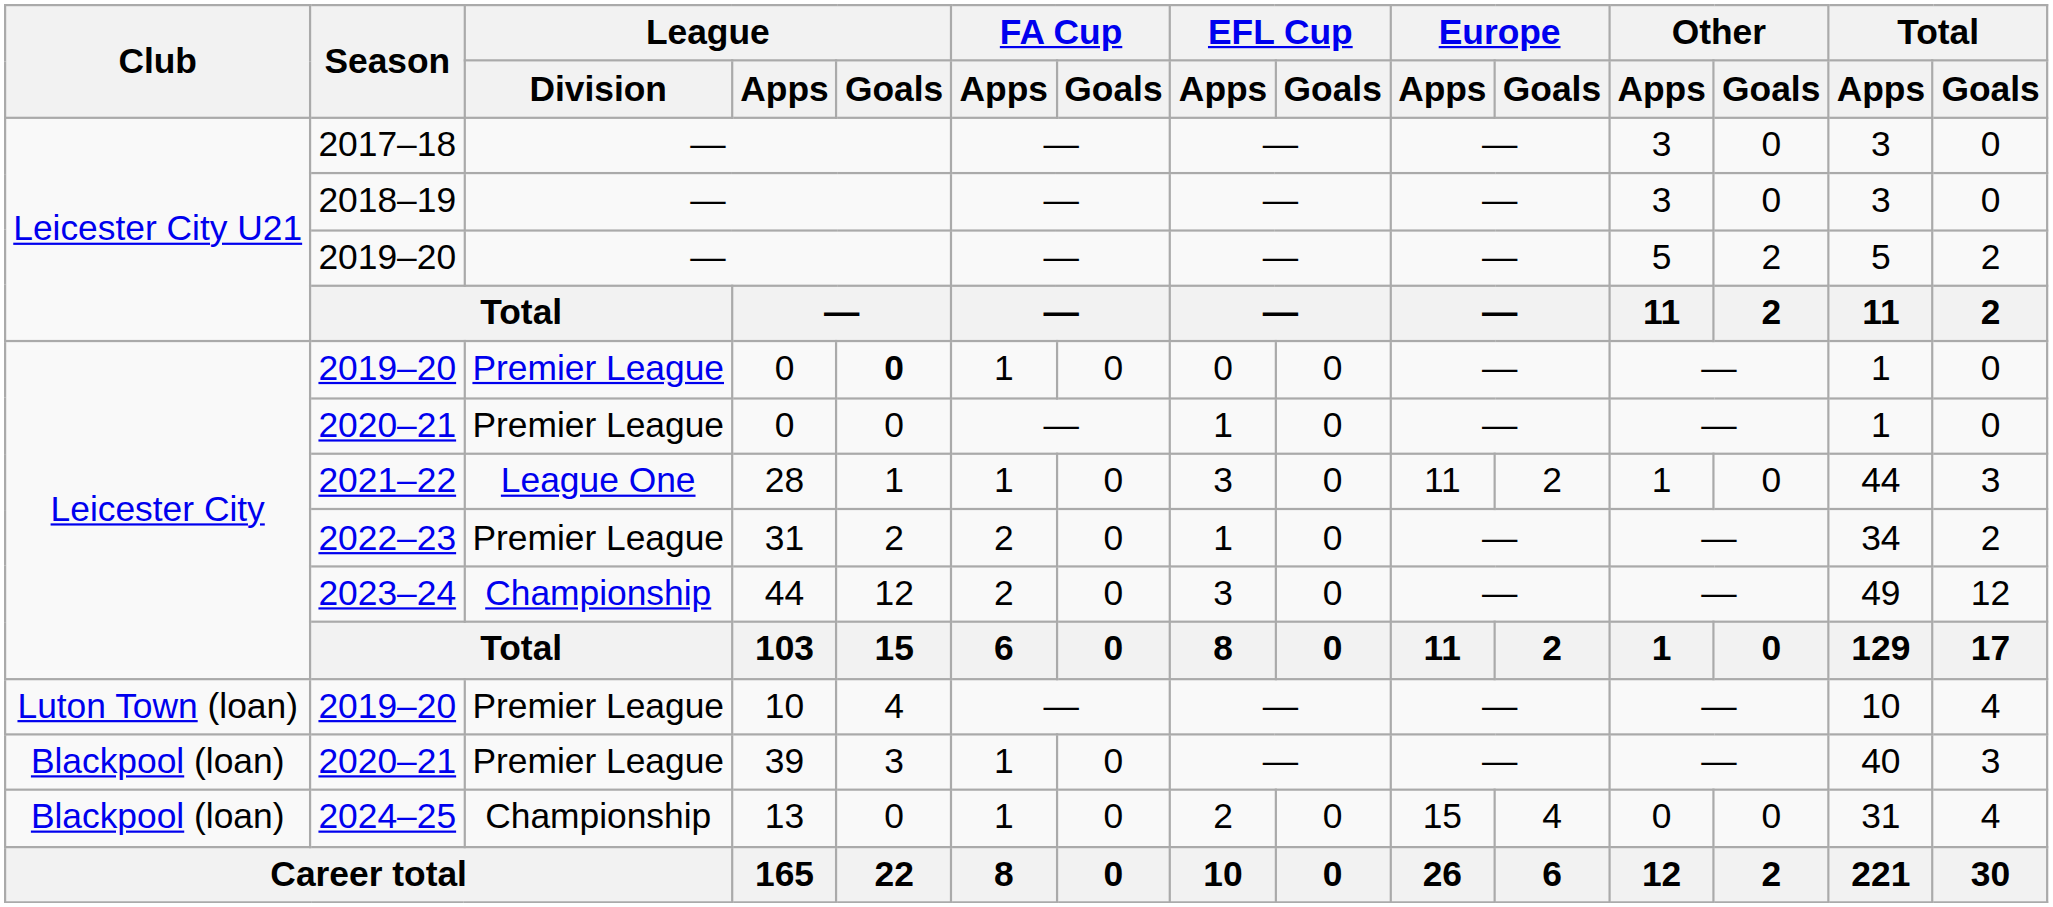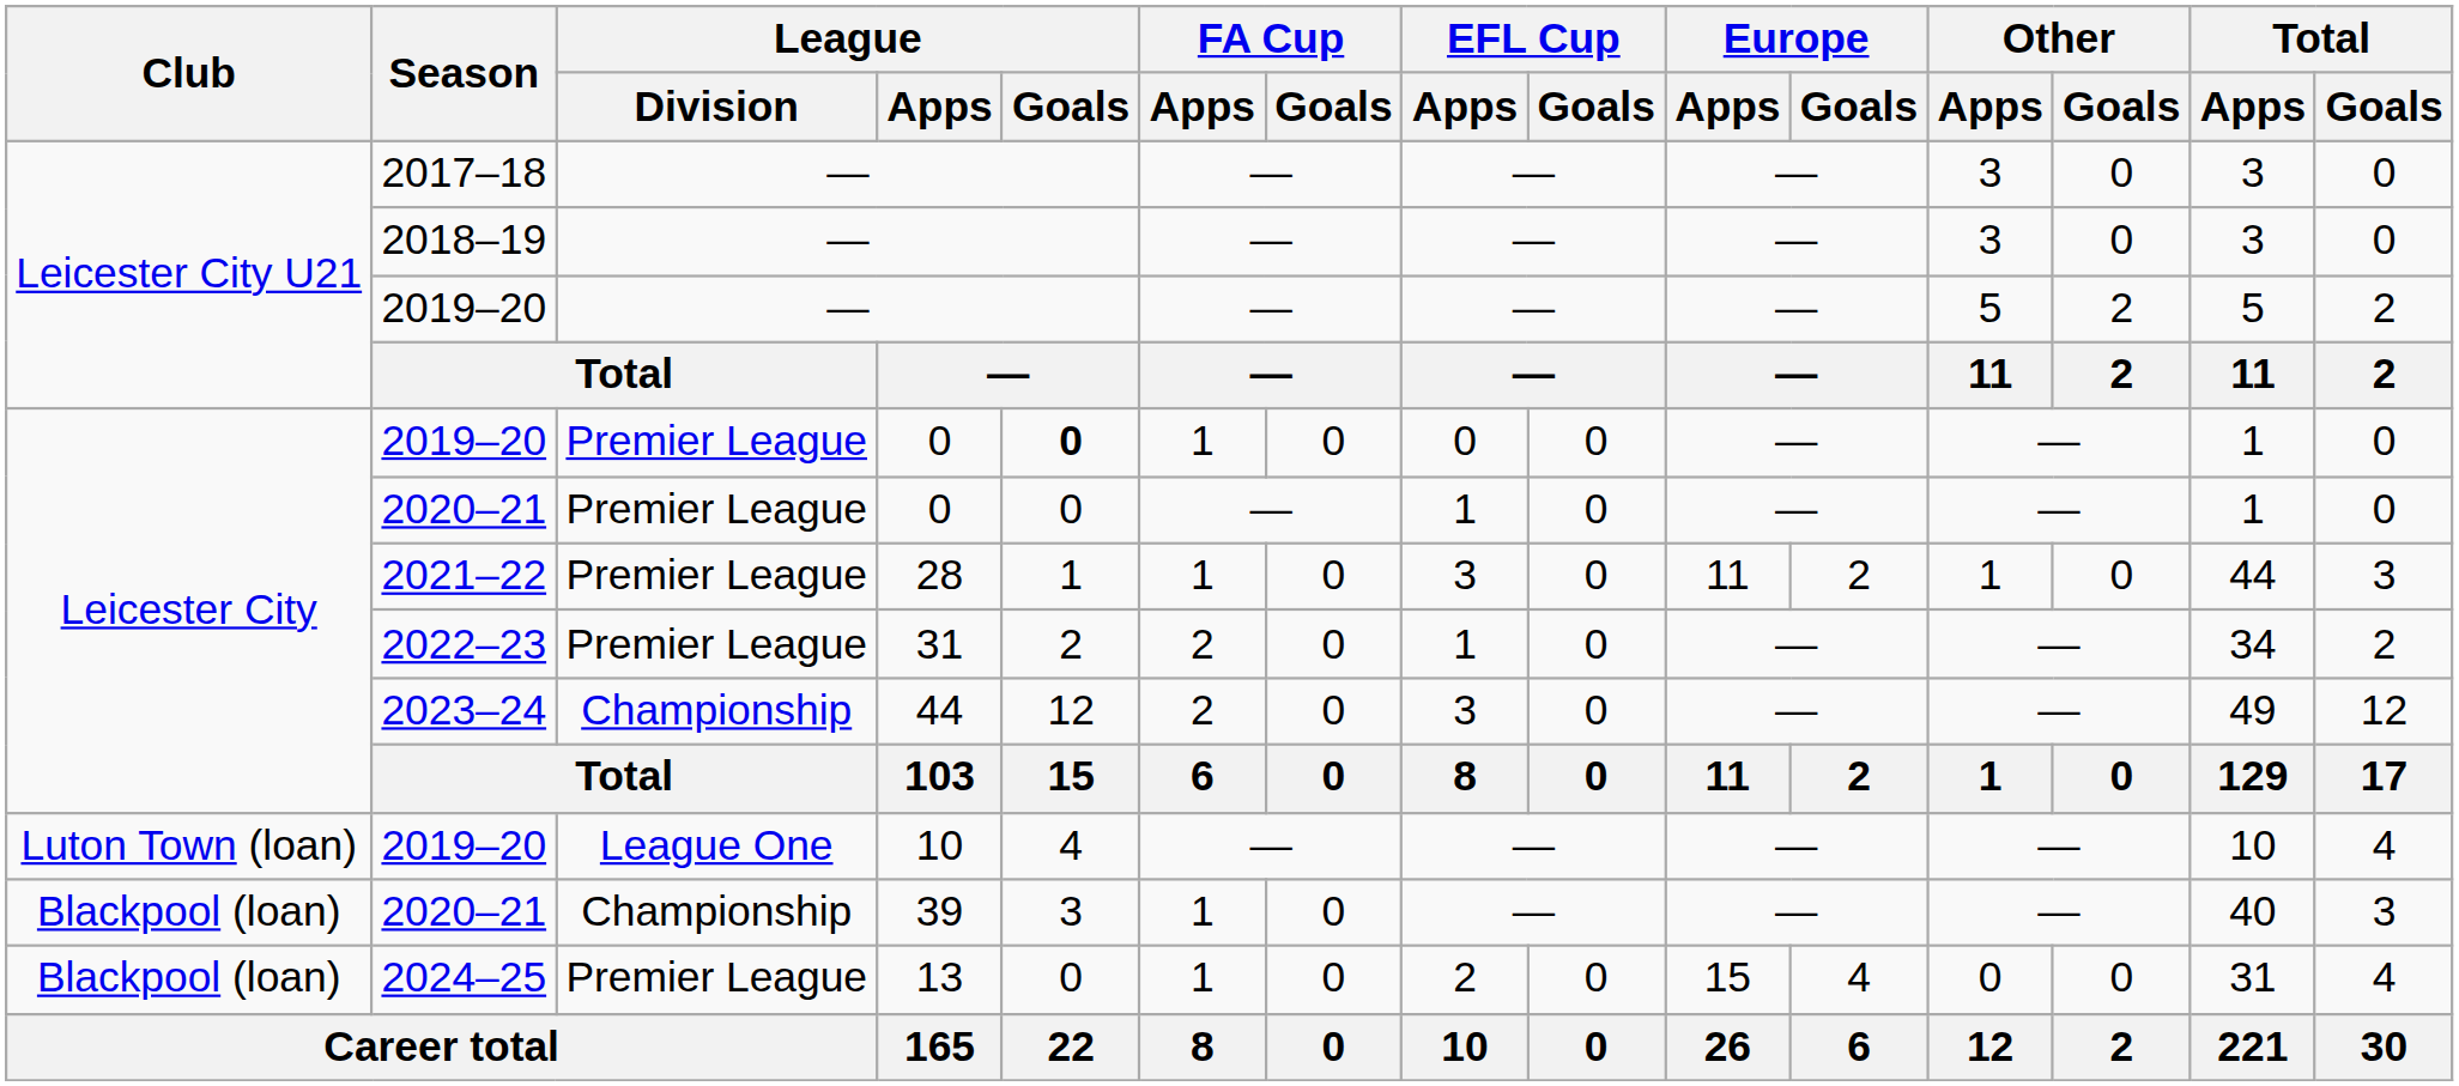2021–22 | League / Division: League One -> Premier League
2019–20 / 10 | League / Division: Premier League -> League One
2020–21 / 39 | League / Division: Premier League -> Championship
2024–25 | League / Division: Championship -> Premier League
